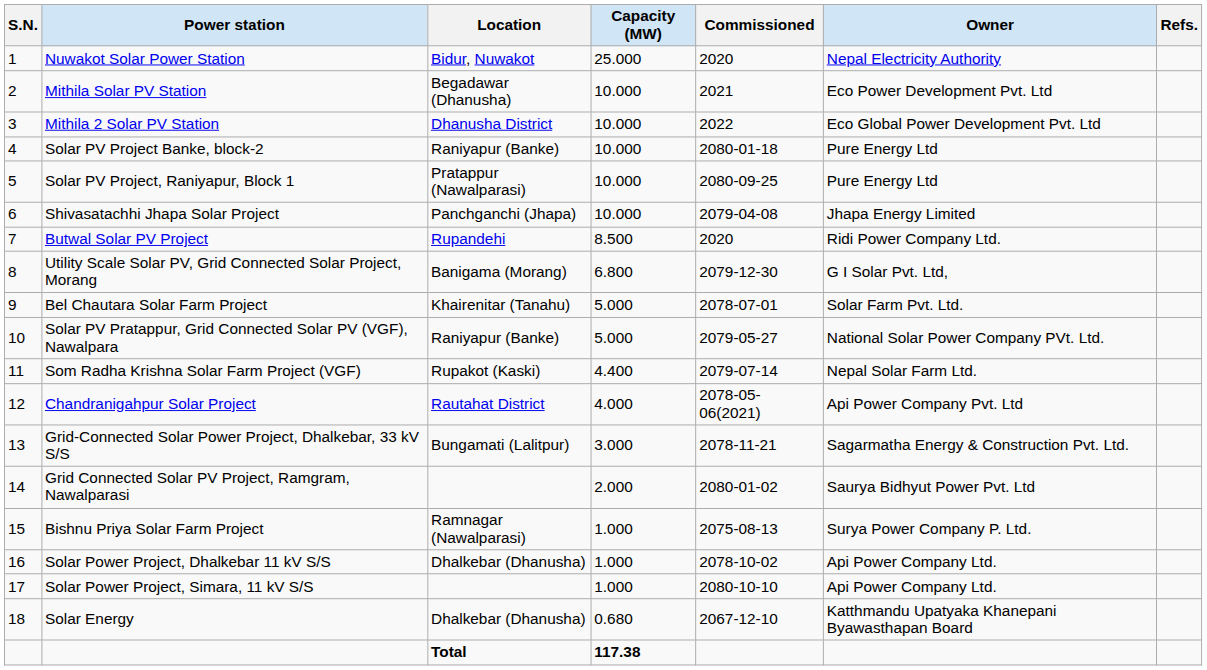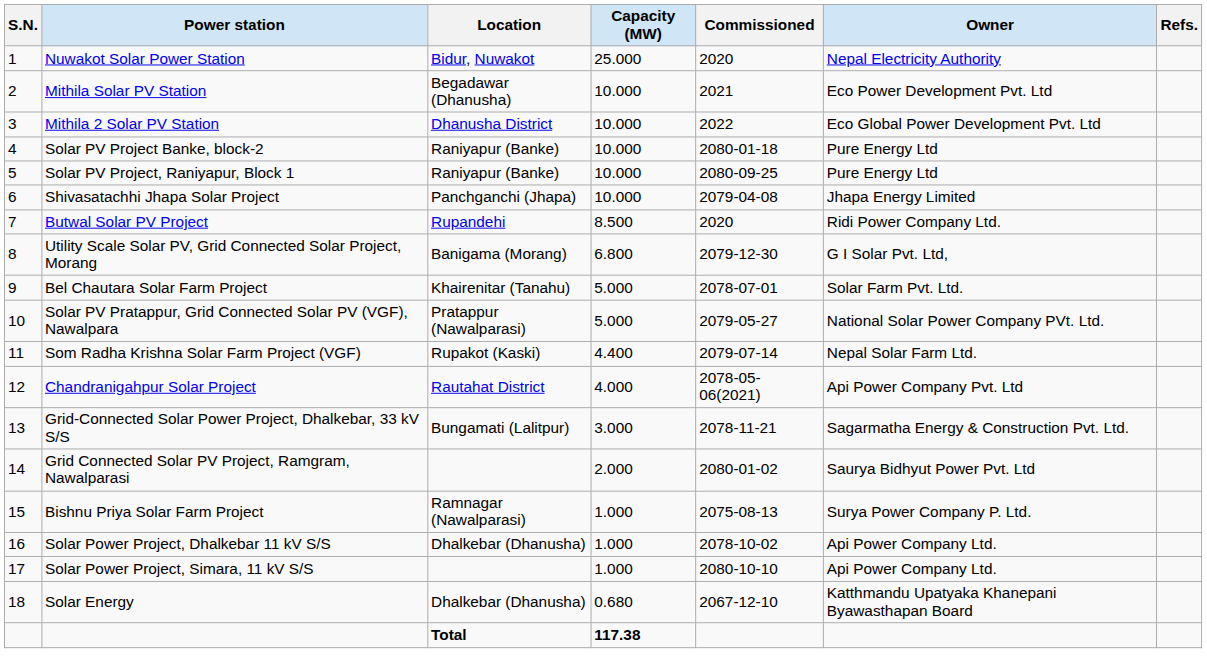Solar PV Project, Raniyapur, Block 1 | Location: Pratappur (Nawalparasi) -> Raniyapur (Banke)
Solar PV Pratappur, Grid Connected Solar PV (VGF), Nawalpara | Location: Raniyapur (Banke) -> Pratappur (Nawalparasi)
